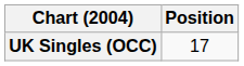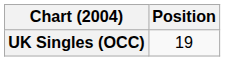UK Singles (OCC) | Position: 17 -> 19
